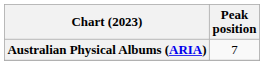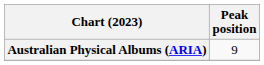Australian Physical Albums (ARIA) | Peak position: 7 -> 9
